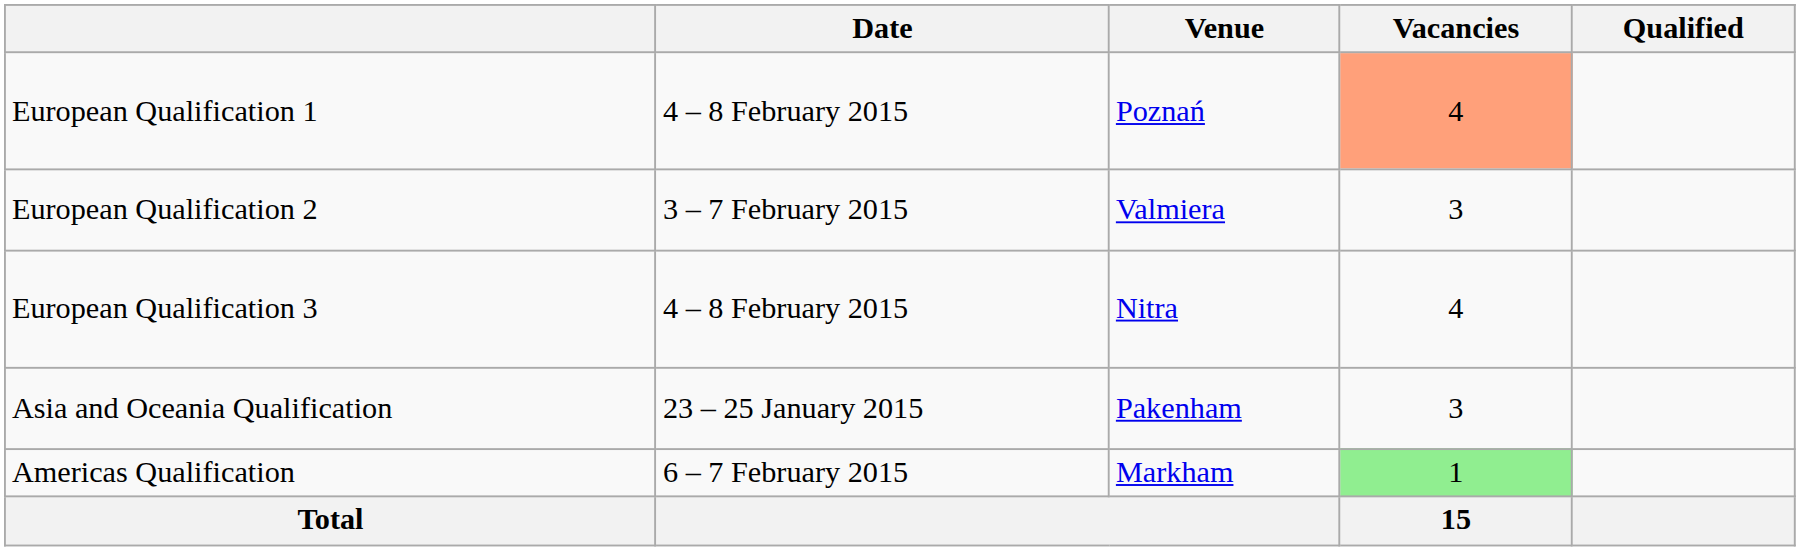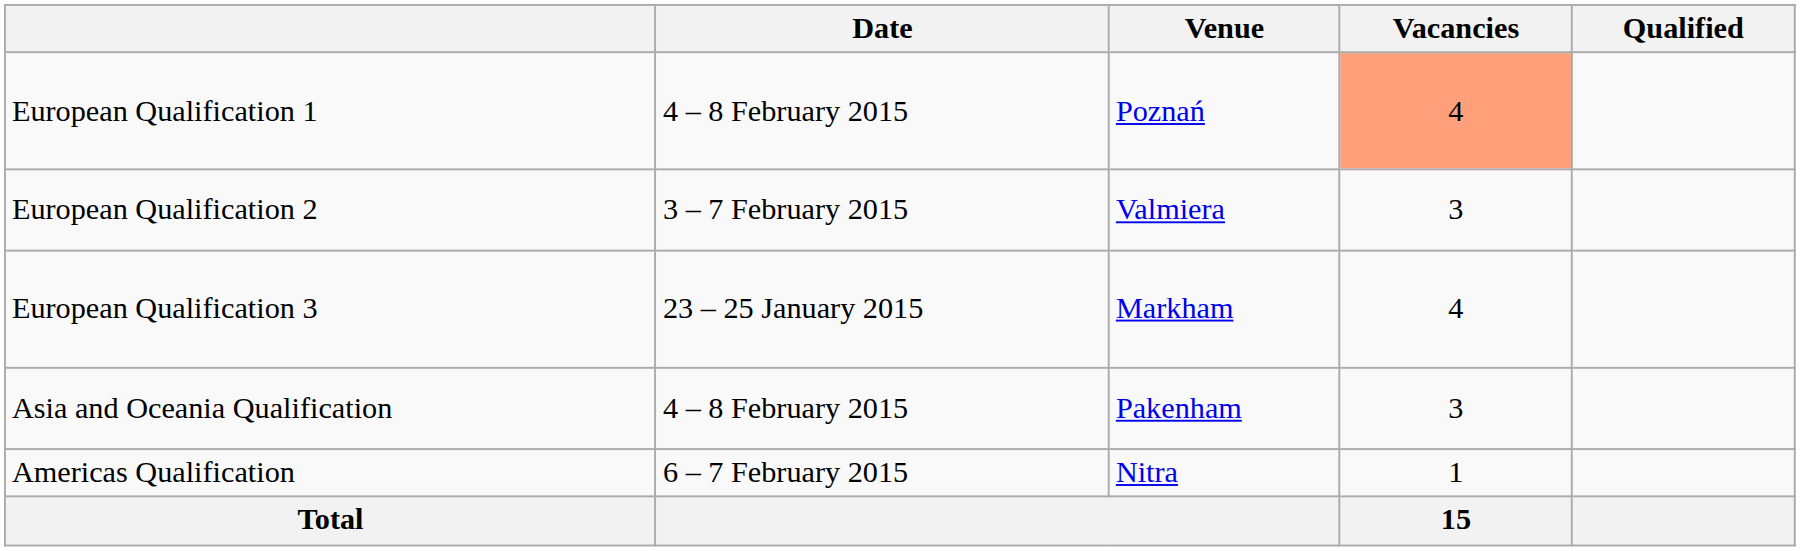European Qualification 3 | Date: 4 – 8 February 2015 -> 23 – 25 January 2015
European Qualification 3 | Venue: Nitra -> Markham
Asia and Oceania Qualification | Date: 23 – 25 January 2015 -> 4 – 8 February 2015
Americas Qualification | Venue: Markham -> Nitra
Americas Qualification | Vacancies: lightgreen background -> no background
